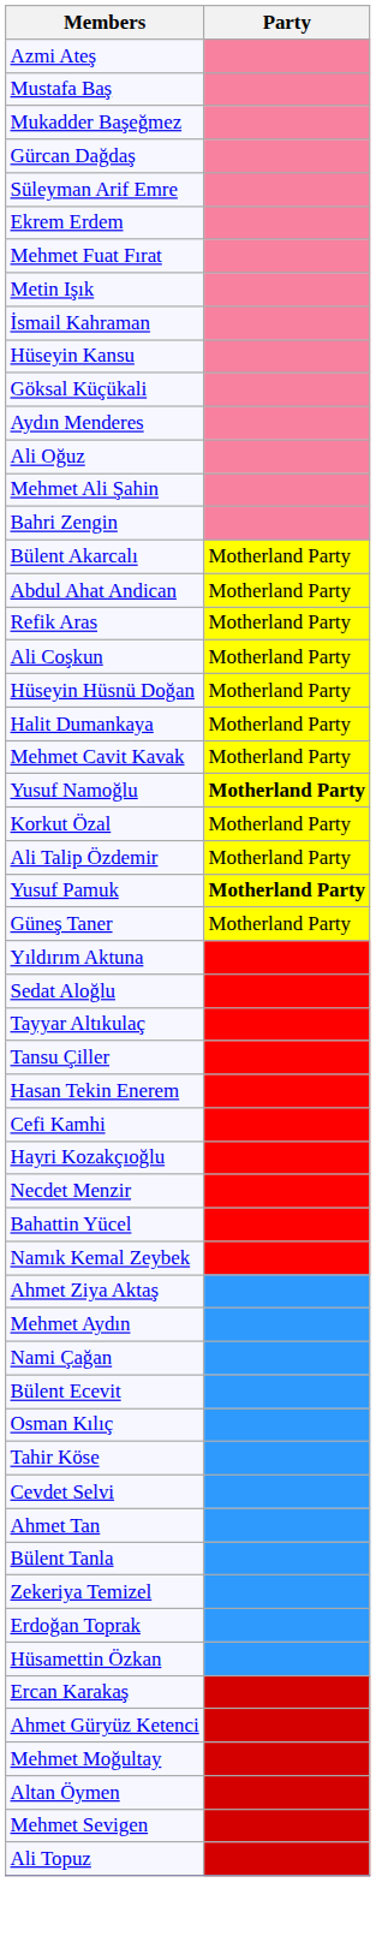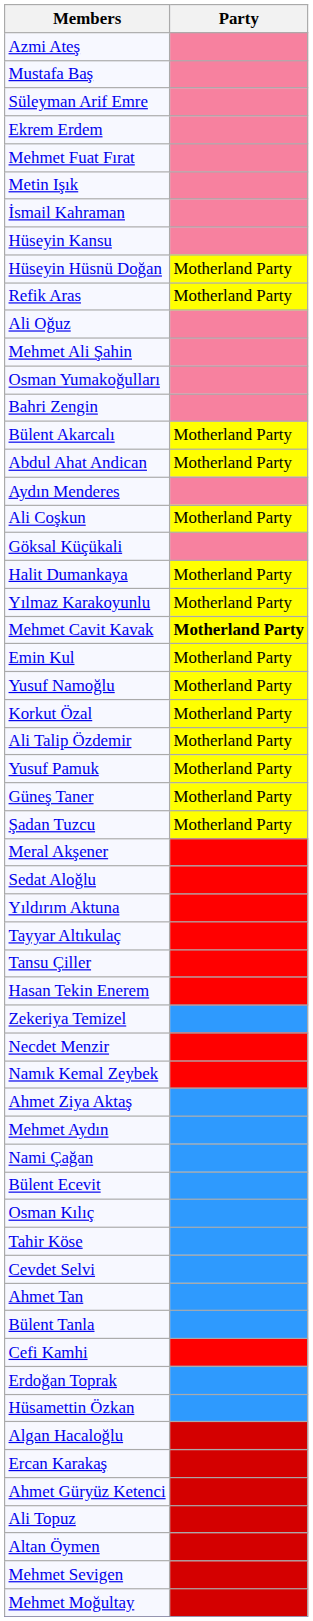- row: Mukadder Başeğmez
- row: Gürcan Dağdaş
rows swapped: Göksal Küçükali <-> Hüseyin Hüsnü Doğan
rows swapped: Aydın Menderes <-> Refik Aras
+ row: Osman Yumakoğulları
+ row: Yılmaz Karakoyunlu | Motherland Party
Mehmet Cavit Kavak | Party: normal -> bold
+ row: Emin Kul | Motherland Party
Yusuf Namoğlu | Party: bold -> normal
Yusuf Pamuk | Party: bold -> normal
+ row: Şadan Tuzcu | Motherland Party
+ row: Meral Akşener
rows swapped: Yıldırım Aktuna <-> Sedat Aloğlu
rows swapped: Cefi Kamhi <-> Zekeriya Temizel
- row: Hayri Kozakçıoğlu
- row: Bahattin Yücel
+ row: Algan Hacaloğlu
rows swapped: Mehmet Moğultay <-> Ali Topuz
